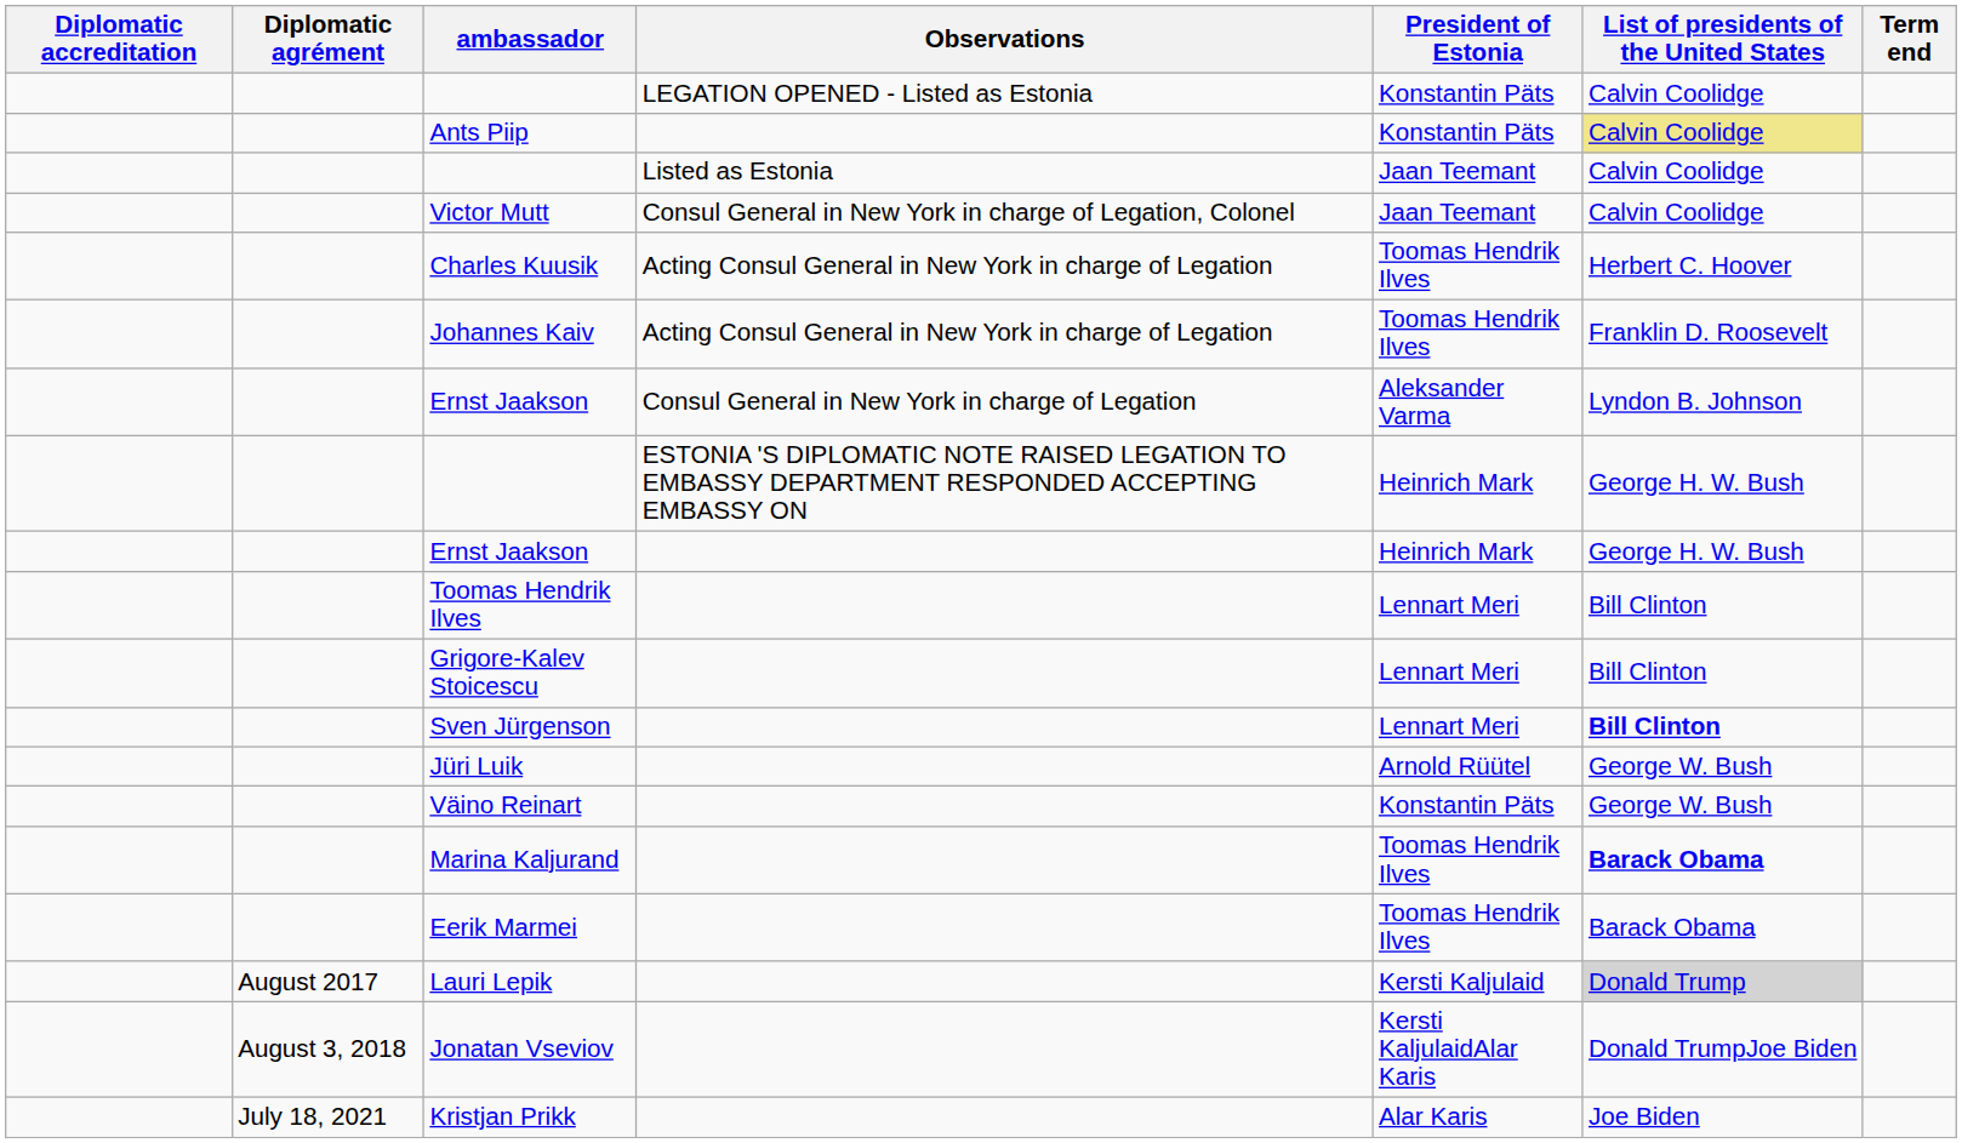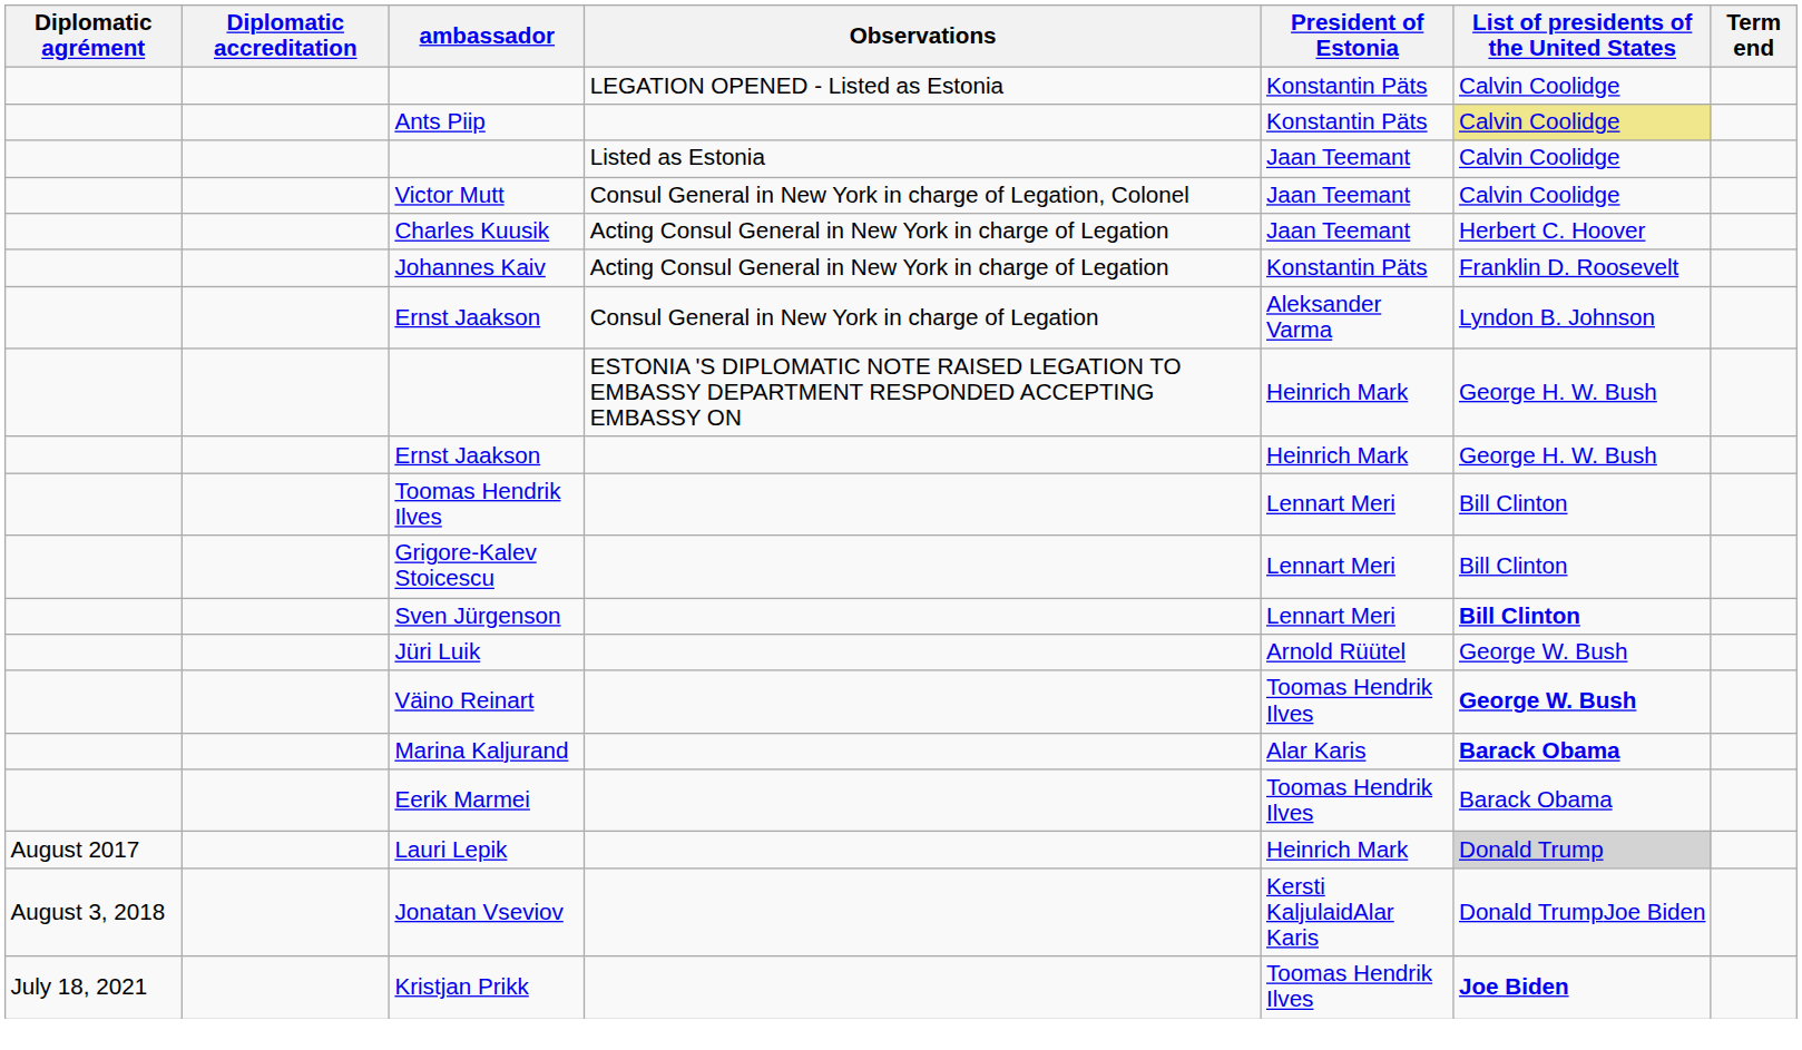columns swapped: Diplomatic agrément <-> Diplomatic accreditation
Charles Kuusik | President of Estonia: Toomas Hendrik Ilves -> Jaan Teemant
Johannes Kaiv | President of Estonia: Toomas Hendrik Ilves -> Konstantin Päts
Väino Reinart | President of Estonia: Konstantin Päts -> Toomas Hendrik Ilves
Väino Reinart | List of presidents of the United States: normal -> bold
Marina Kaljurand | President of Estonia: Toomas Hendrik Ilves -> Alar Karis
Lauri Lepik | President of Estonia: Kersti Kaljulaid -> Heinrich Mark
Kristjan Prikk | President of Estonia: Alar Karis -> Toomas Hendrik Ilves
Kristjan Prikk | List of presidents of the United States: normal -> bold
